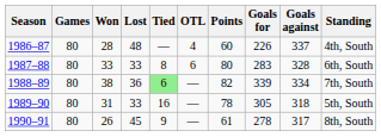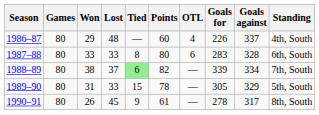columns swapped: OTL <-> Points
1986–87 | Won: 28 -> 29
1988–89 | Lost: 36 -> 37
1989–90 | Tied: 16 -> 15
1989–90 | Goals against: 318 -> 329
